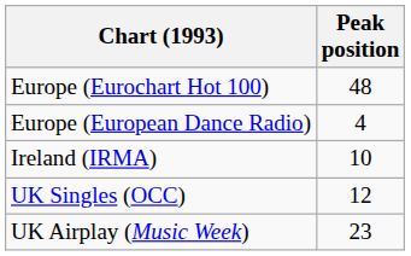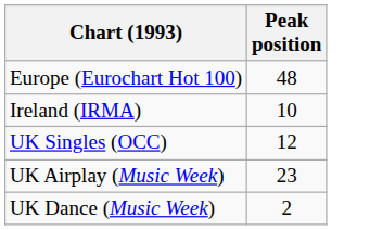- row: Europe (European Dance Radio) | 4
+ row: UK Dance (Music Week) | 2
